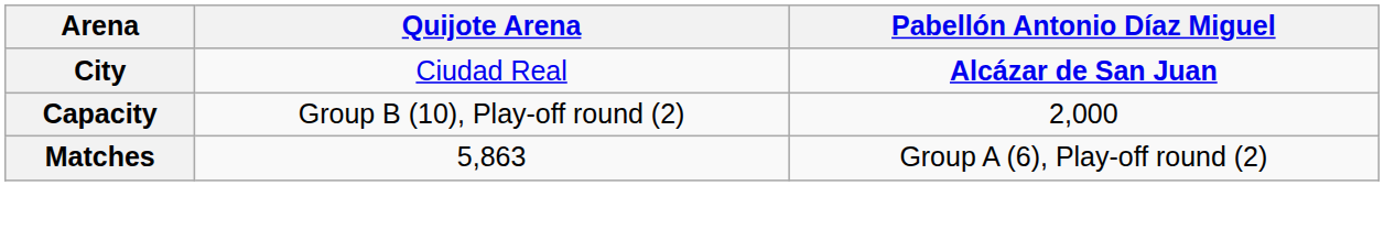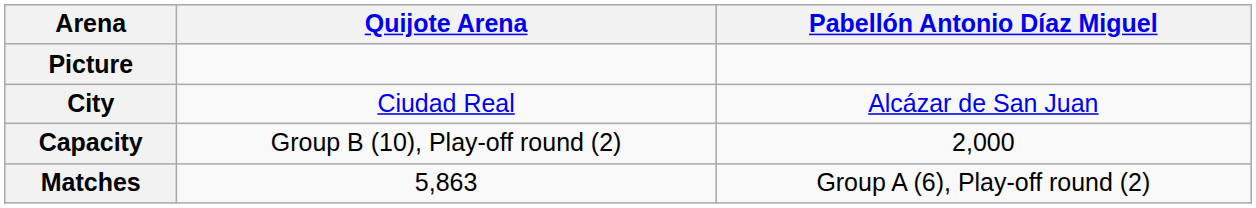+ row: Picture
City | Pabellón Antonio Díaz Miguel: bold -> normal
